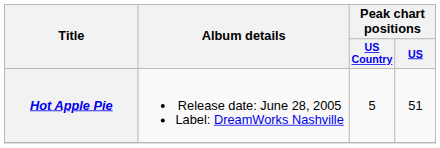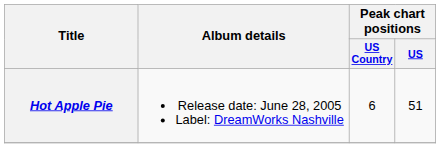Hot Apple Pie | Peak chart positions / US Country: 5 -> 6
